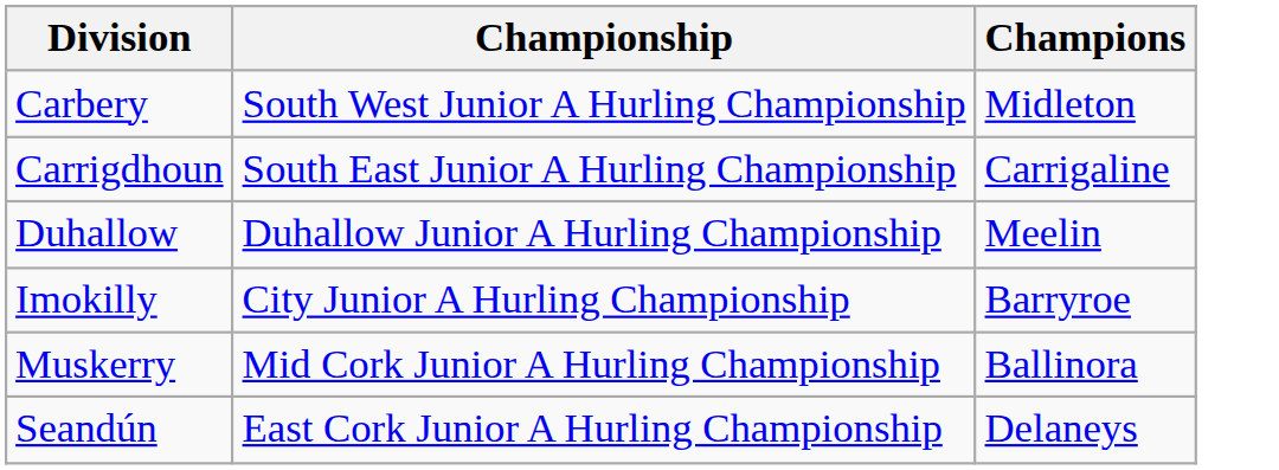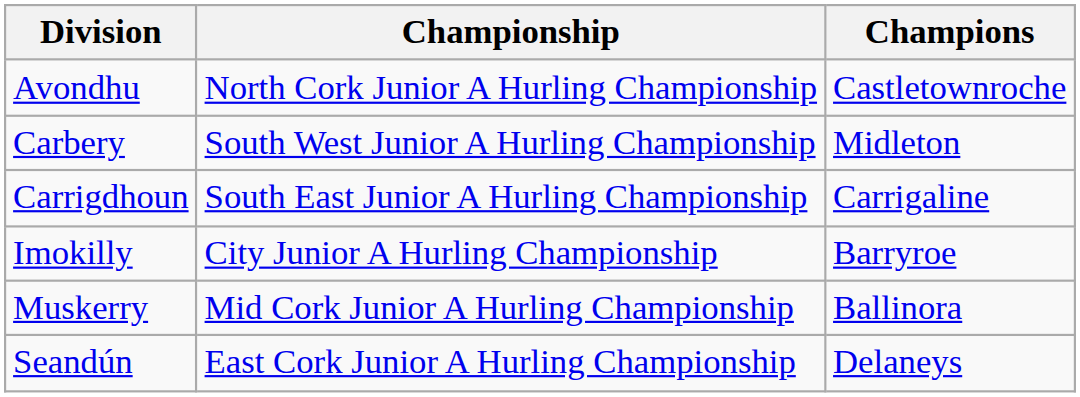+ row: Avondhu | North Cork Junior A Hurling Championship | Castletownroche
- row: Duhallow | Duhallow Junior A Hurling Championship | Meelin
